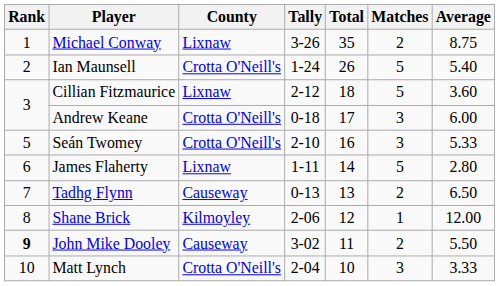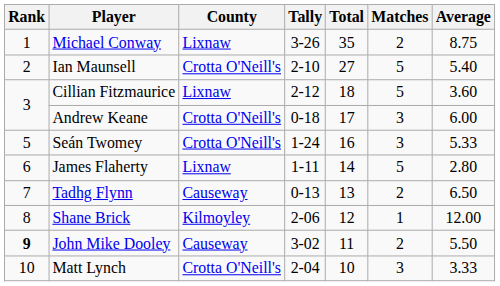Ian Maunsell | Tally: 1-24 -> 2-10
Ian Maunsell | Total: 26 -> 27
Seán Twomey | Tally: 2-10 -> 1-24
